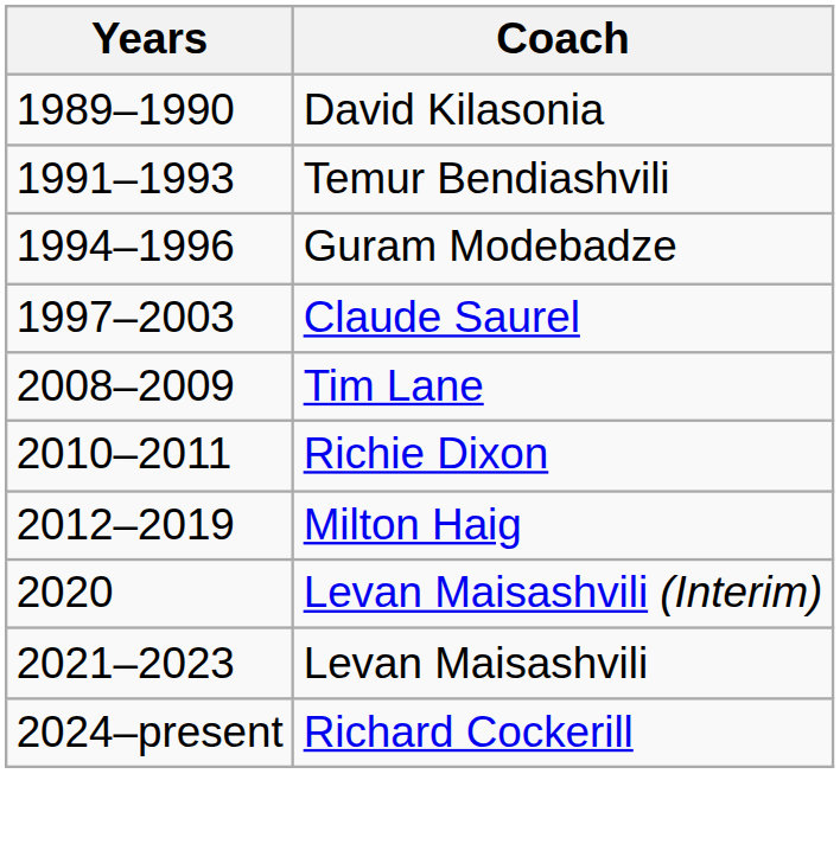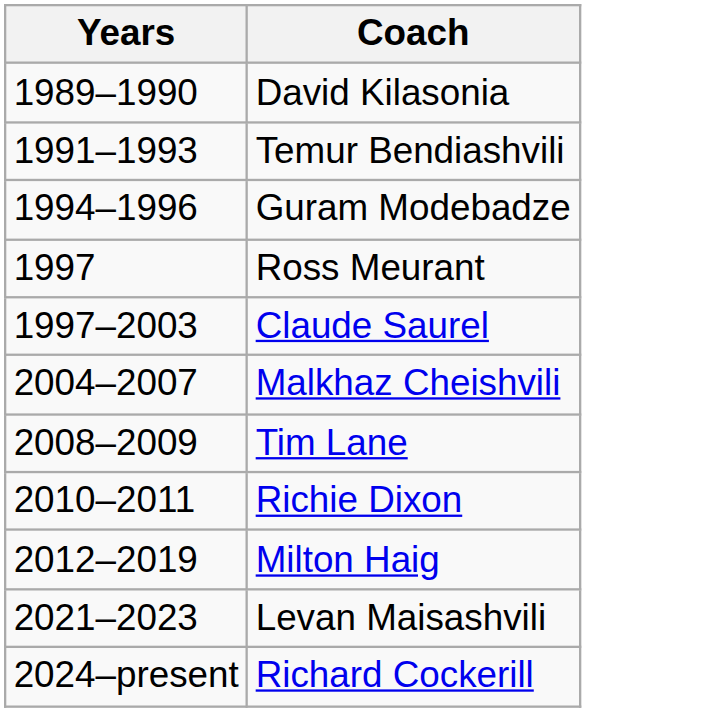+ row: 1997 | Ross Meurant
+ row: 2004–2007 | Malkhaz Cheishvili
- row: 2020 | Levan Maisashvili (Interim)
